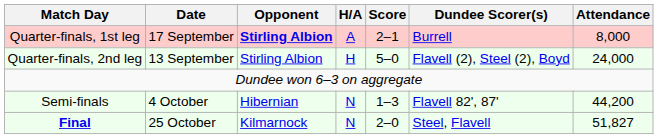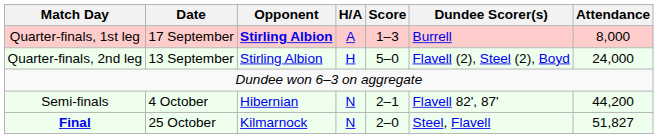Quarter-finals, 1st leg | Score: 2–1 -> 1–3
Semi-finals | Score: 1–3 -> 2–1
